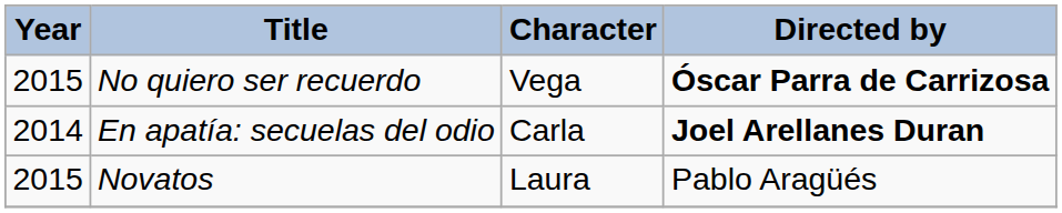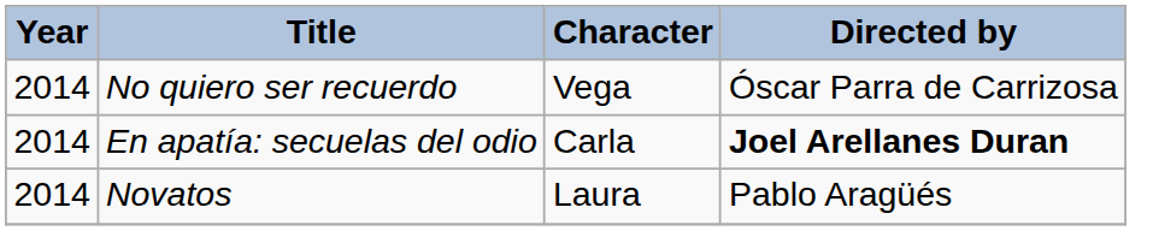No quiero ser recuerdo | Year: 2015 -> 2014
No quiero ser recuerdo | Directed by: bold -> normal
Novatos | Year: 2015 -> 2014
